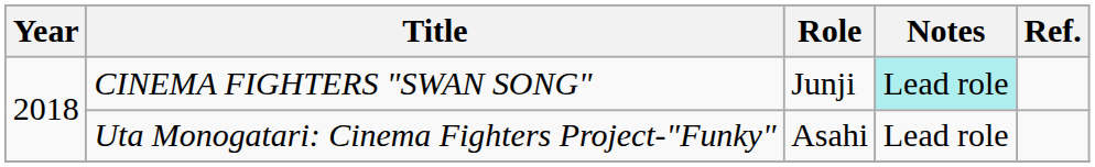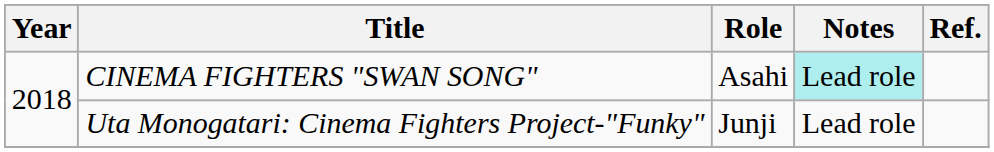CINEMA FIGHTERS "SWAN SONG" | Role: Junji -> Asahi
Uta Monogatari: Cinema Fighters Project-"Funky" | Role: Asahi -> Junji
